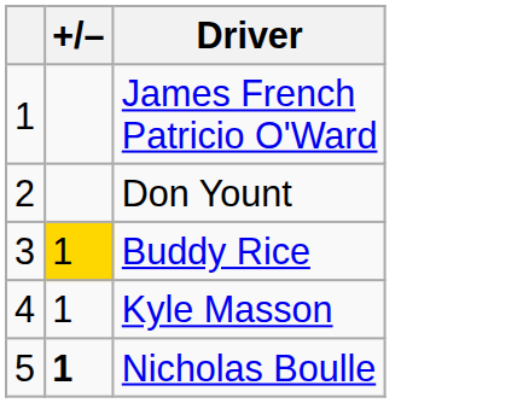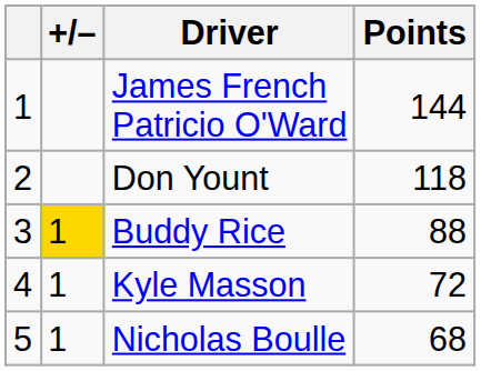+ column: Points | 144 | 118 | 88 | 72 | 68
Nicholas Boulle | +/–: bold -> normal
